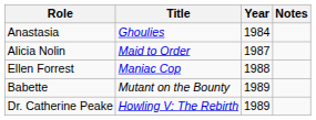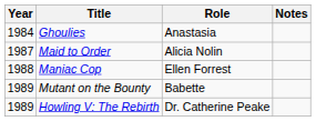columns swapped: Year <-> Role
